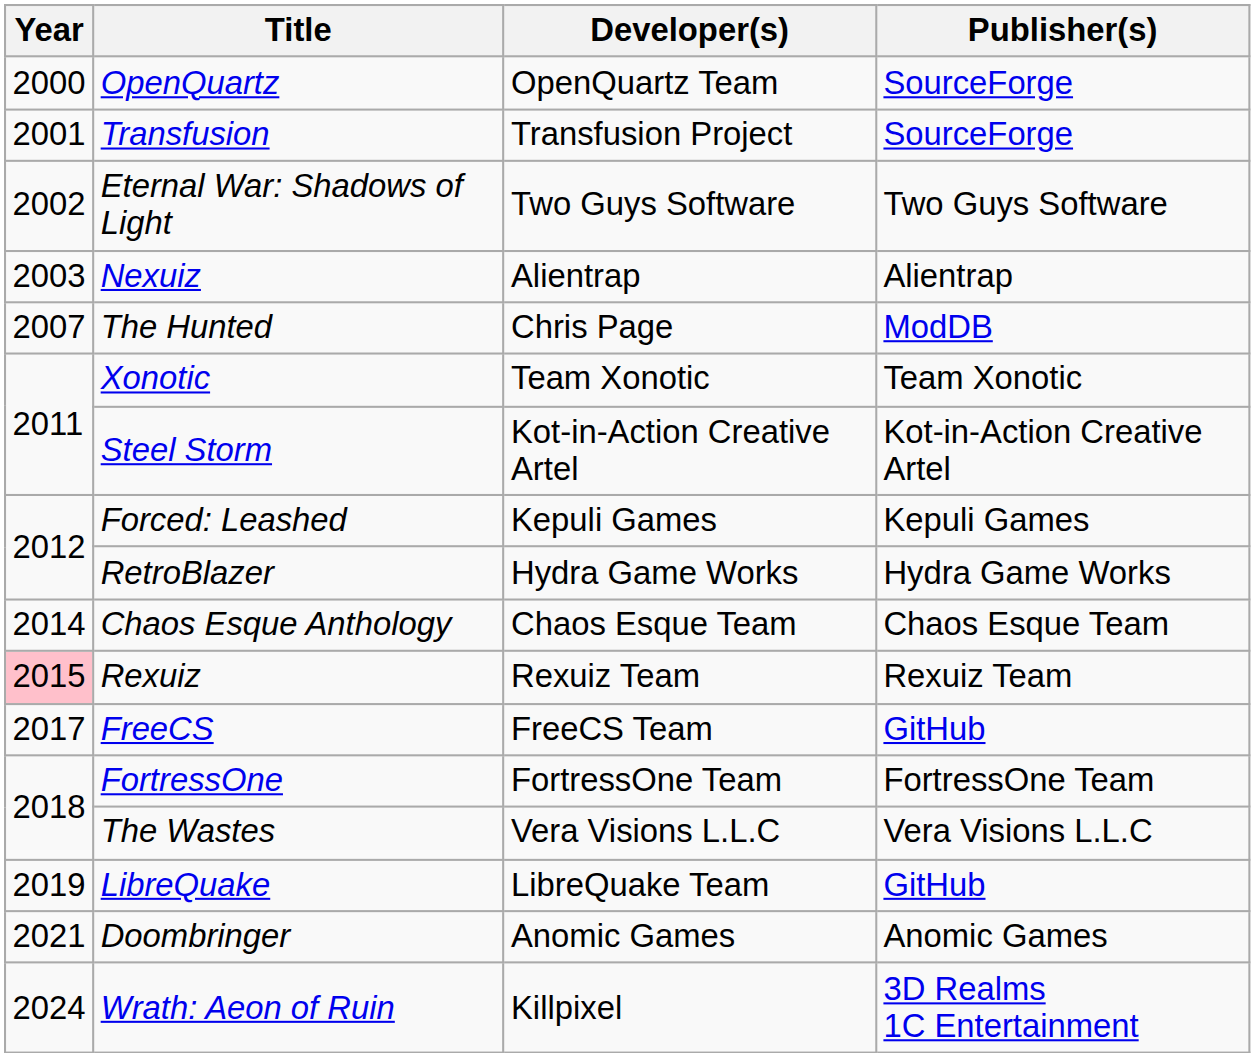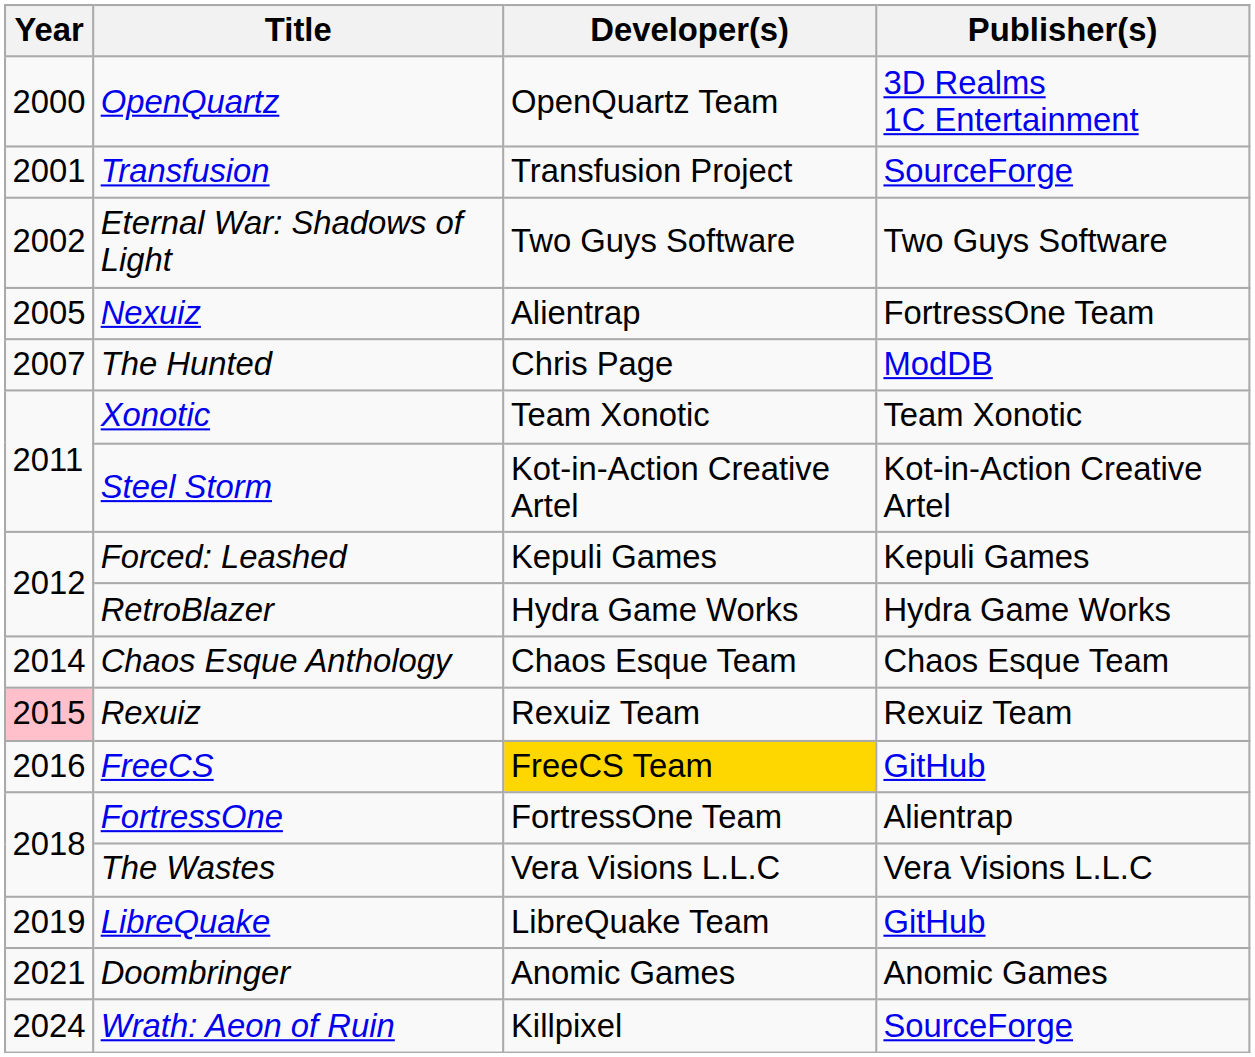OpenQuartz | Publisher(s): SourceForge -> 3D Realms 1C Entertainment
Nexuiz | Year: 2003 -> 2005
Nexuiz | Publisher(s): Alientrap -> FortressOne Team
FreeCS | Year: 2017 -> 2016
FreeCS | Developer(s): no background -> gold background
FortressOne | Publisher(s): FortressOne Team -> Alientrap
Wrath: Aeon of Ruin | Publisher(s): 3D Realms 1C Entertainment -> SourceForge
